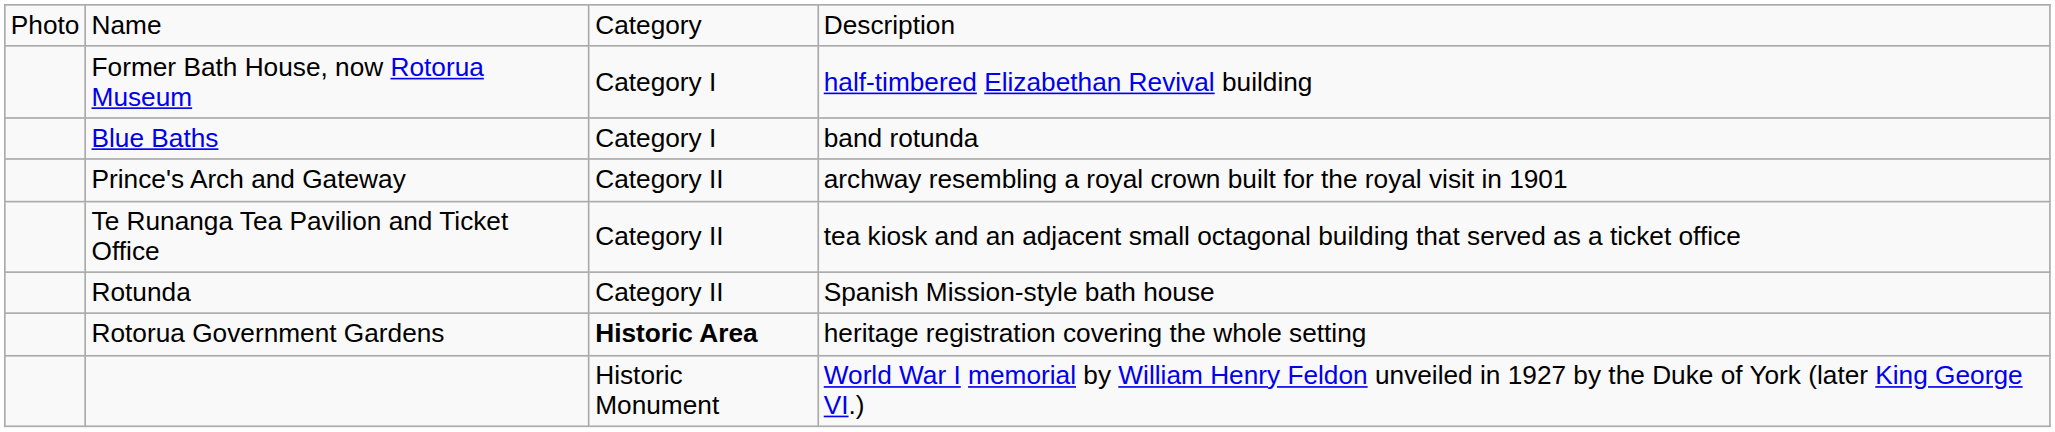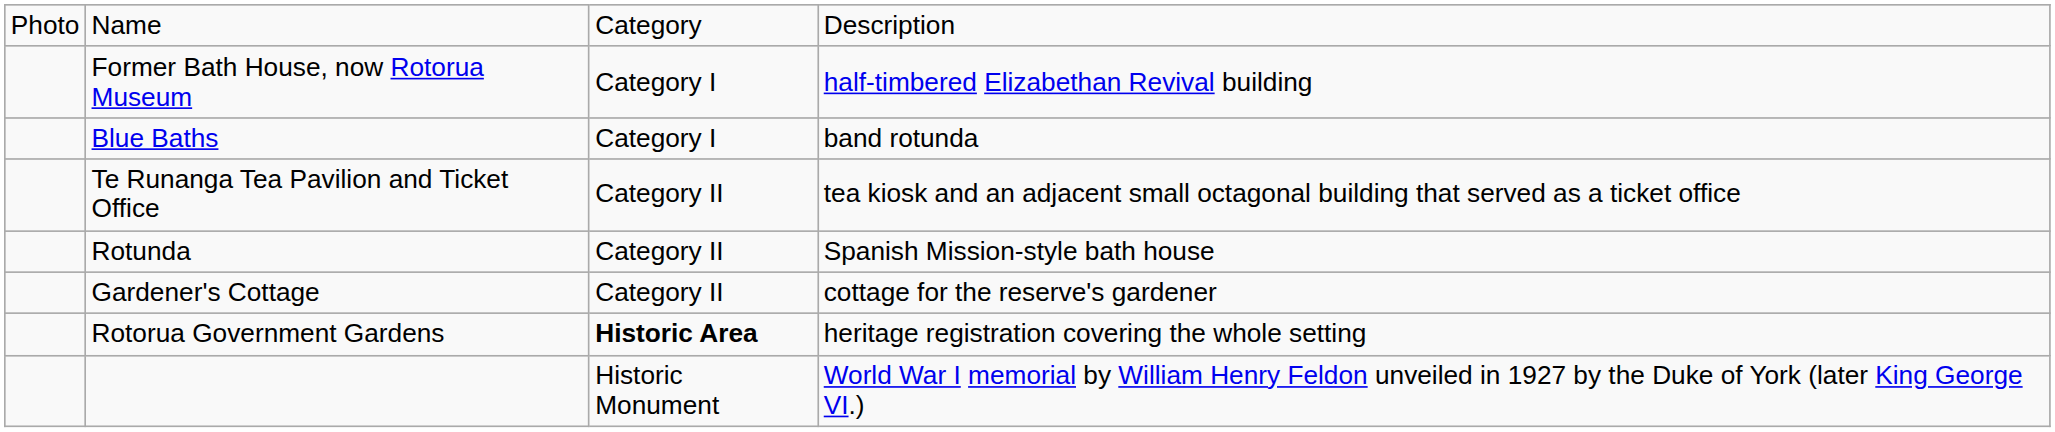- row: Prince's Arch and Gateway | Category II | archway resembling a royal crown built for the royal visit in 1901
+ row: Gardener's Cottage | Category II | cottage for the reserve's gardener
